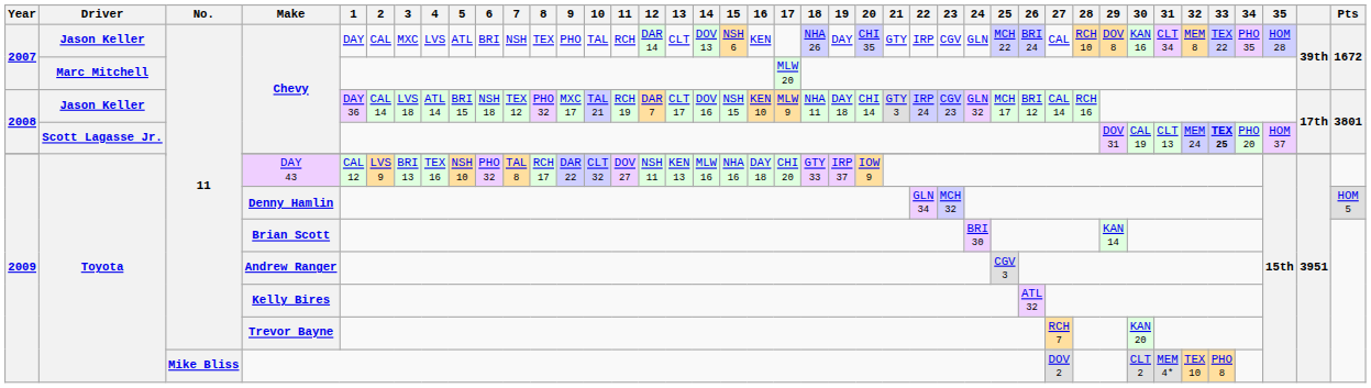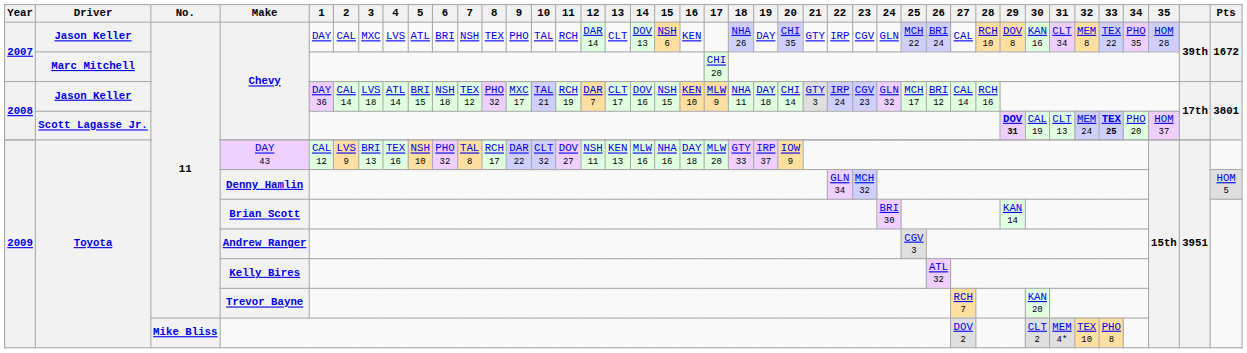Marc Mitchell / Chevy | 17: MLW 20 -> CHI 20
Scott Lagasse Jr. / Chevy | 29: normal -> bold
DAY 43 | 17: CHI 20 -> MLW 20
